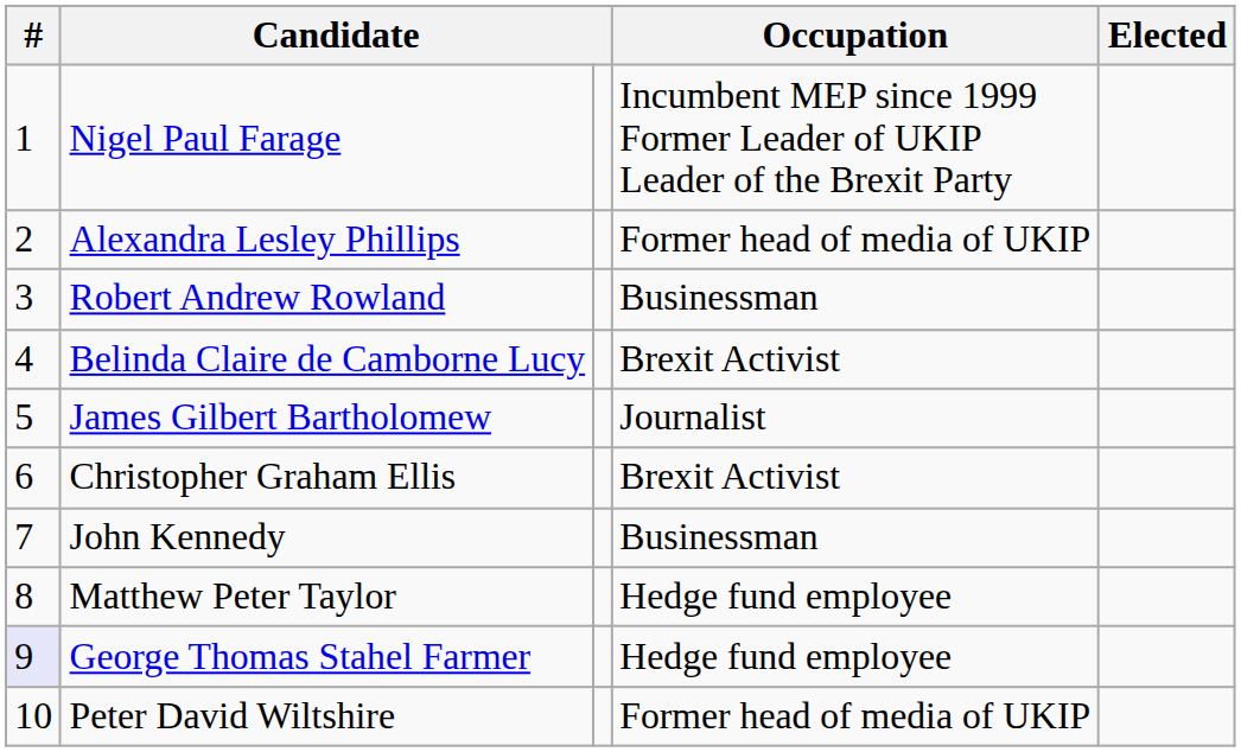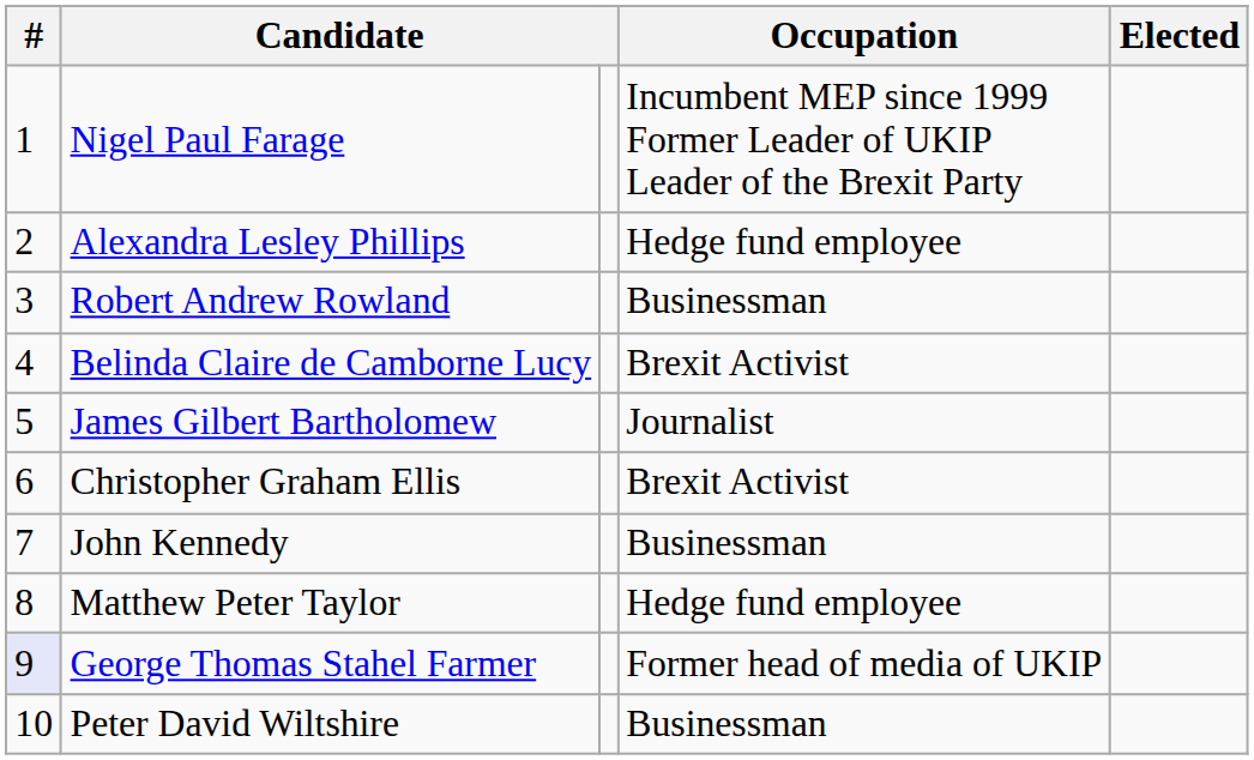Alexandra Lesley Phillips | Occupation: Former head of media of UKIP -> Hedge fund employee
George Thomas Stahel Farmer | Occupation: Hedge fund employee -> Former head of media of UKIP
Peter David Wiltshire | Occupation: Former head of media of UKIP -> Businessman
